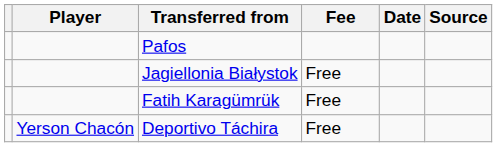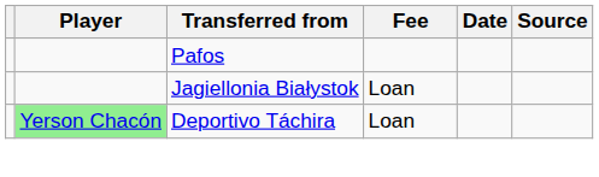Jagiellonia Białystok | Fee: Free -> Loan
- row: Fatih Karagümrük | Free
Deportivo Táchira | Player: no background -> lightgreen background
Deportivo Táchira | Fee: Free -> Loan
